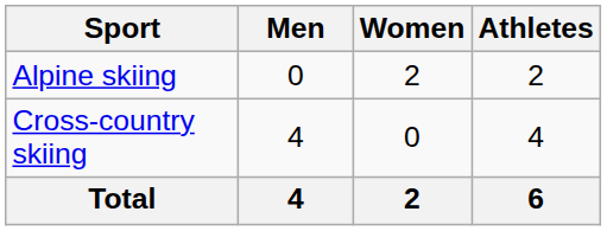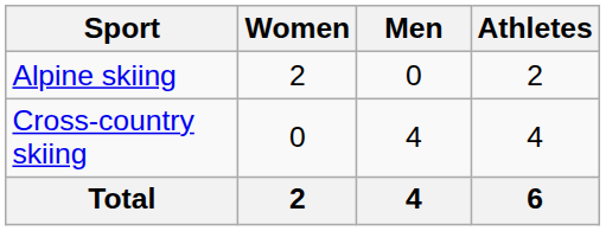columns swapped: Men <-> Women
